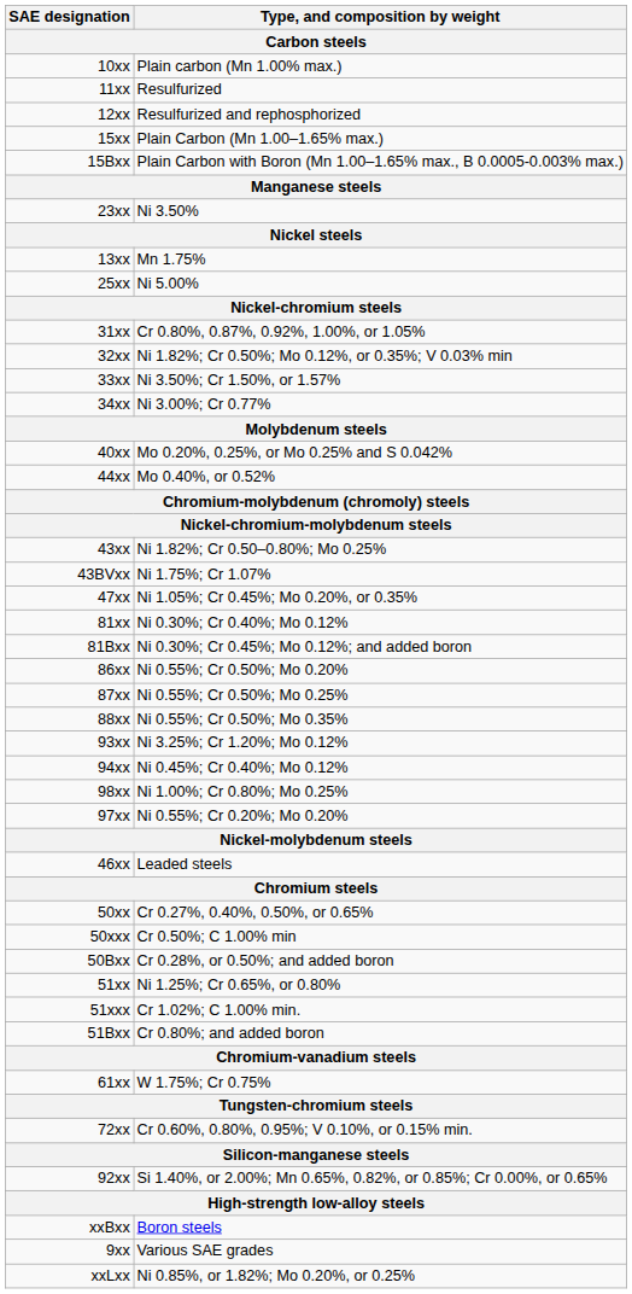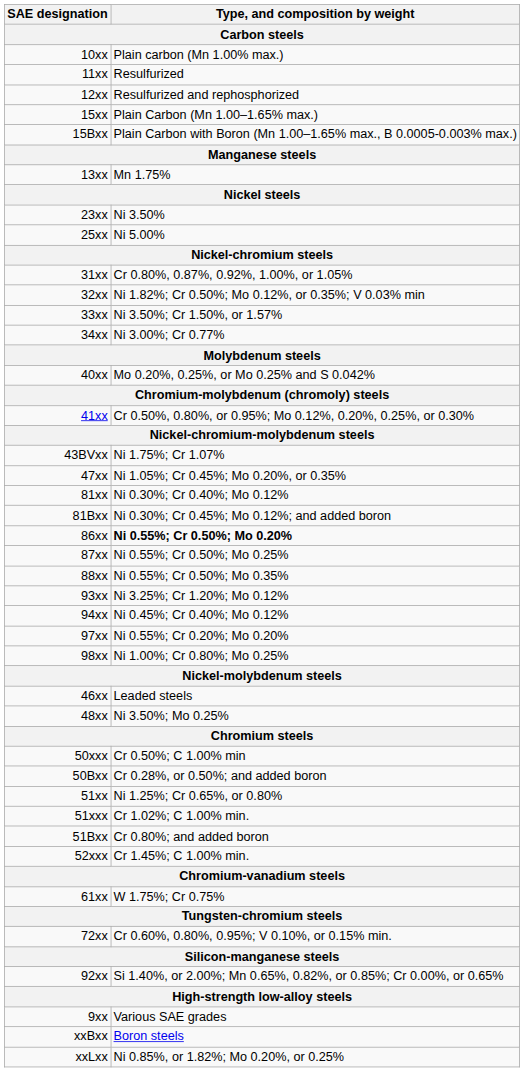rows swapped: 13xx <-> 23xx
- row: 44xx | Mo 0.40%, or 0.52%
+ row: 41xx | Cr 0.50%, 0.80%, or 0.95%; Mo 0.12%, 0.20%, 0.25%, or 0.30%
- row: 43xx | Ni 1.82%; Cr 0.50–0.80%; Mo 0.25%
86xx | Type, and composition by weight: normal -> bold
rows swapped: 97xx <-> 98xx
+ row: 48xx | Ni 3.50%; Mo 0.25%
- row: 50xx | Cr 0.27%, 0.40%, 0.50%, or 0.65%
+ row: 52xxx | Cr 1.45%; C 1.00% min.
rows swapped: 9xx <-> xxBxx
